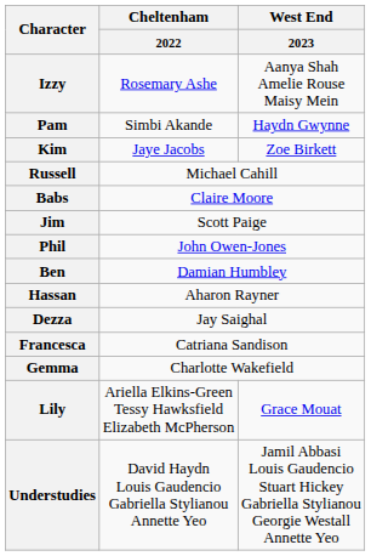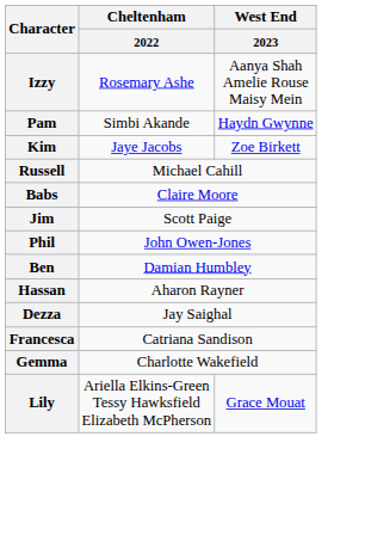- row: Understudies | David Haydn Louis Gaudencio Gabriella Stylianou Annette Yeo | Jamil Abbasi Louis Gaudencio Stuart Hickey Gabriella Stylianou Georgie Westall Annette Yeo
